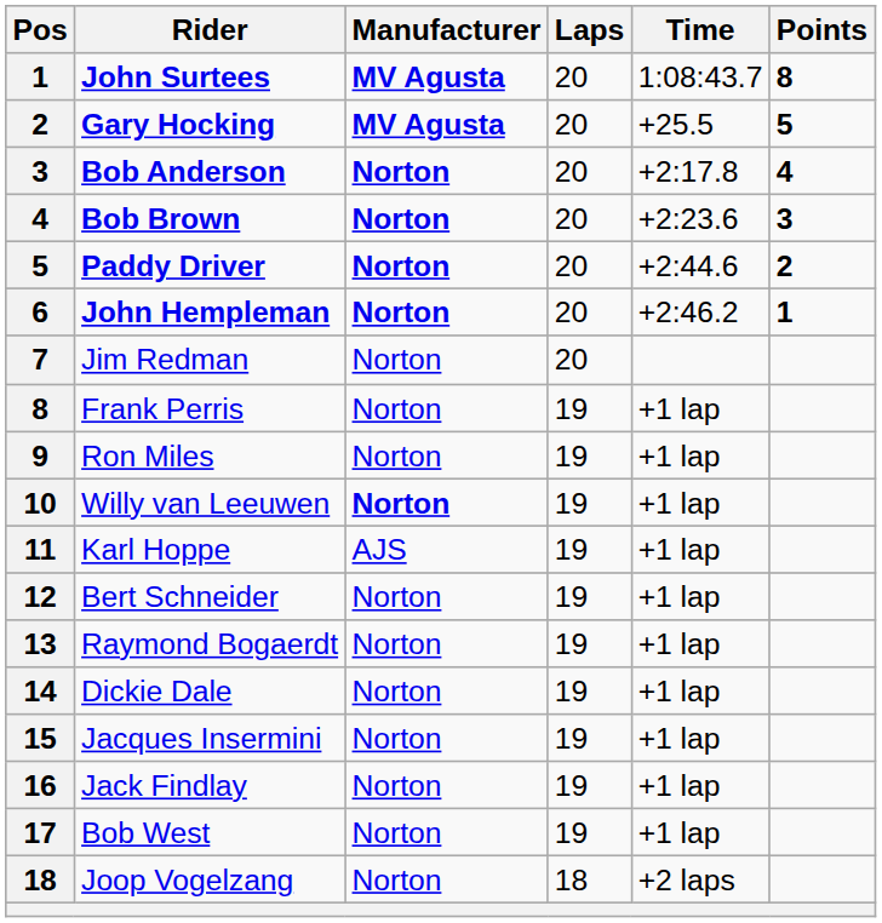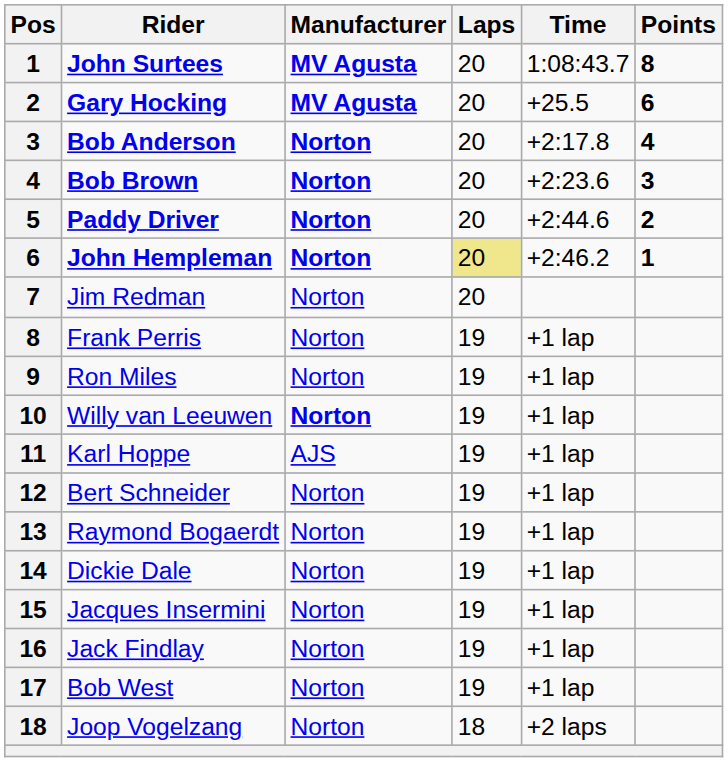Gary Hocking | Points: 5 -> 6
John Hempleman | Laps: no background -> khaki background
